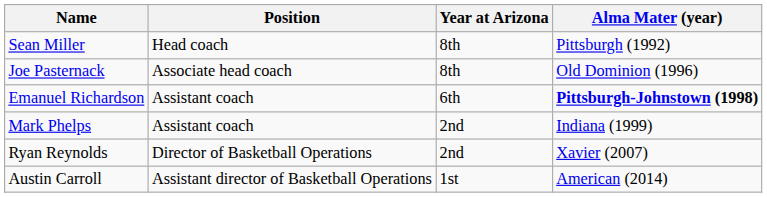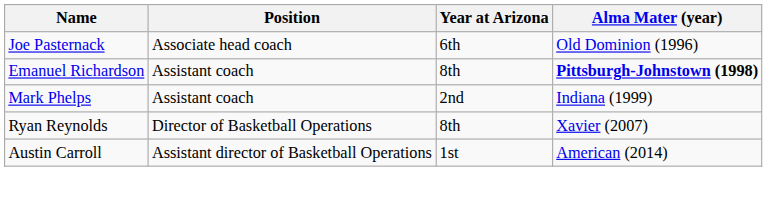- row: Sean Miller | Head coach | 8th | Pittsburgh (1992)
Joe Pasternack | Year at Arizona: 8th -> 6th
Emanuel Richardson | Year at Arizona: 6th -> 8th
Ryan Reynolds | Year at Arizona: 2nd -> 8th
